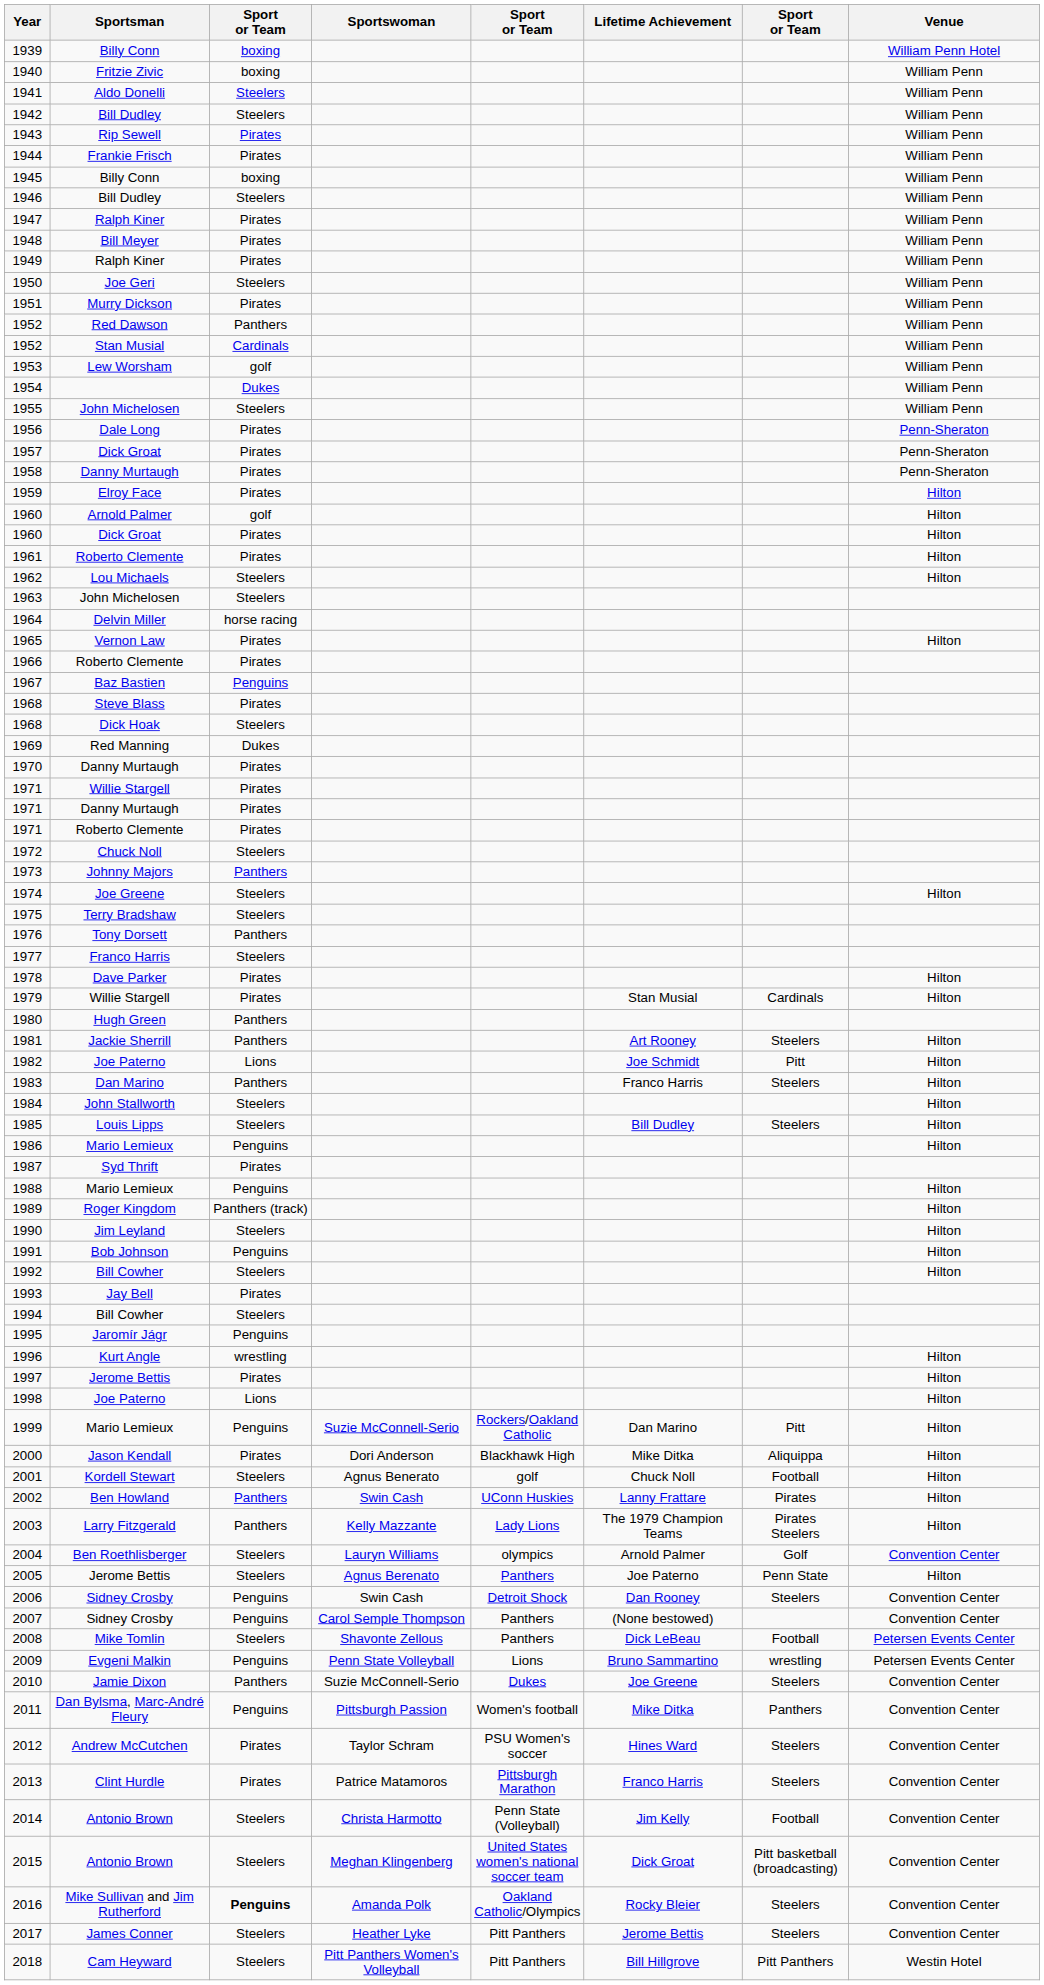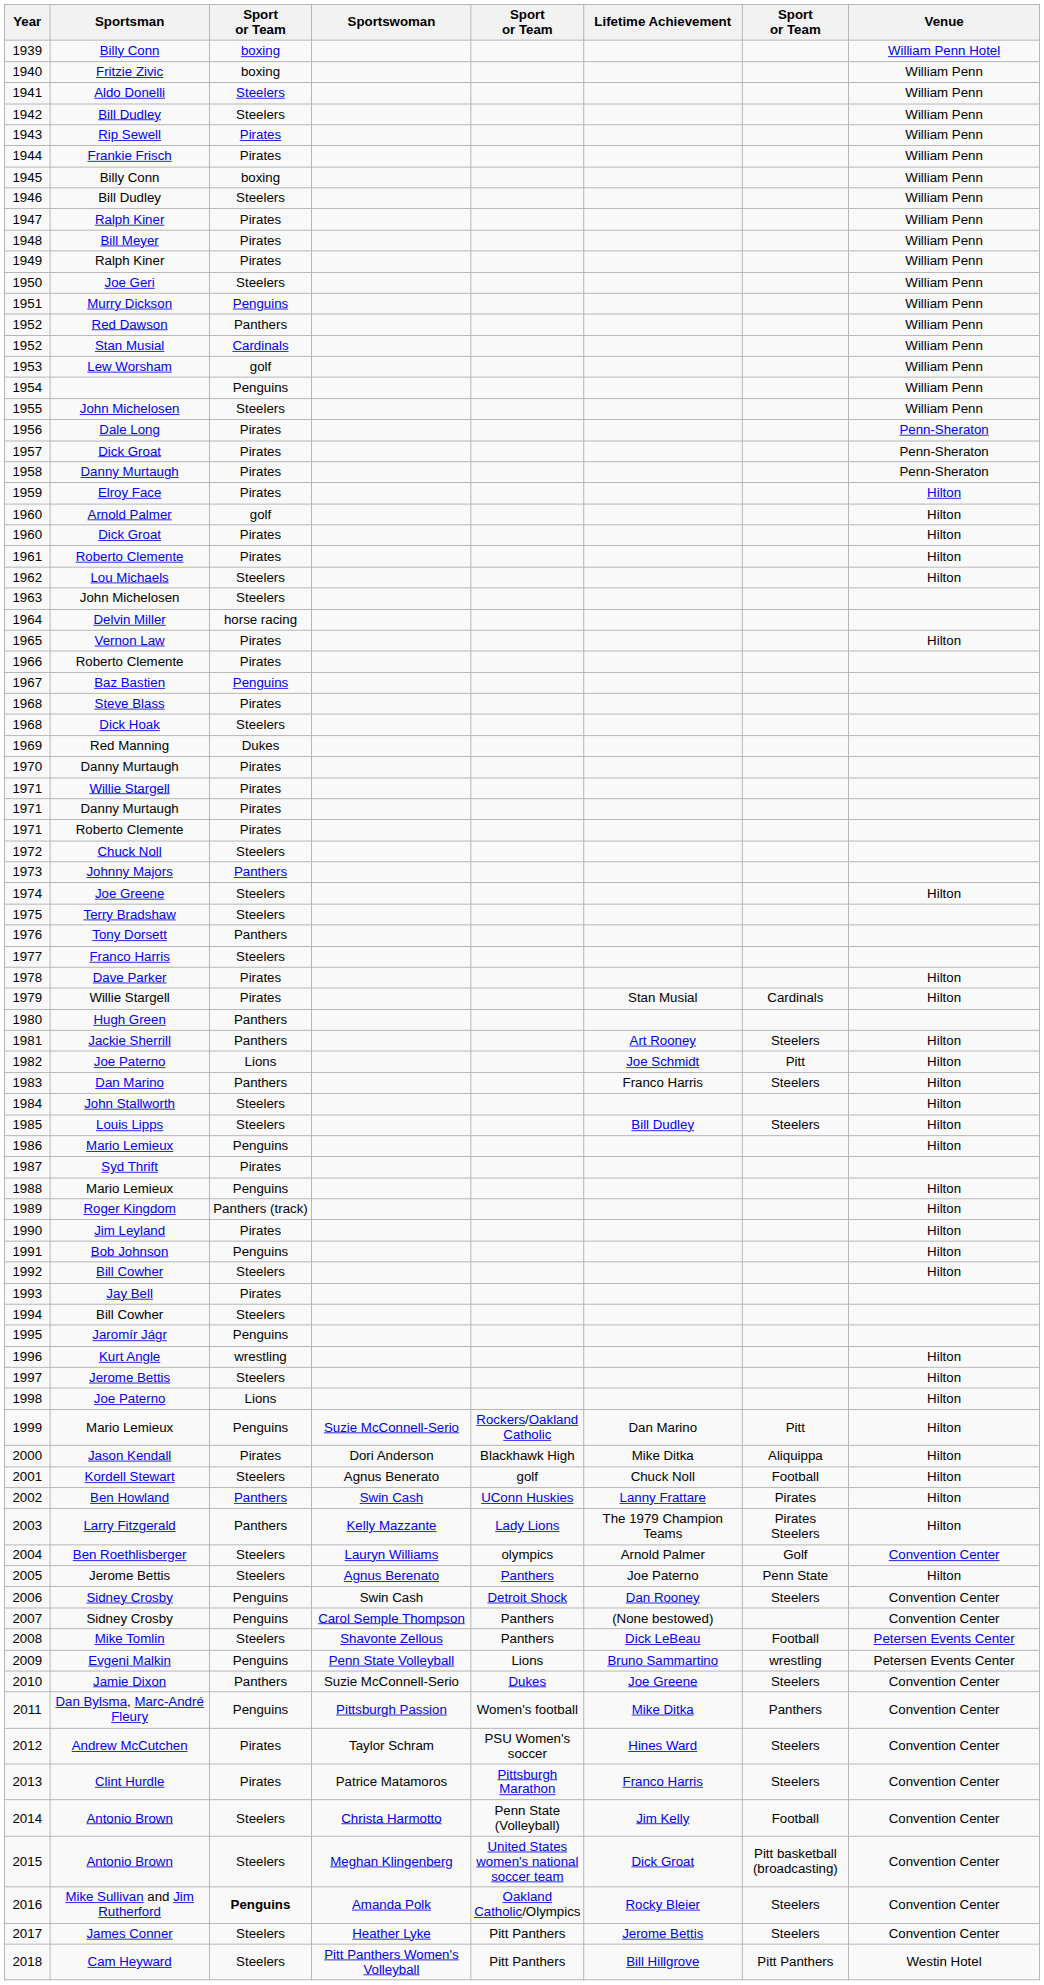1951 | column 3: Pirates -> Penguins
1954 | column 3: Dukes -> Penguins
1990 | column 3: Steelers -> Pirates
1997 | column 3: Pirates -> Steelers
